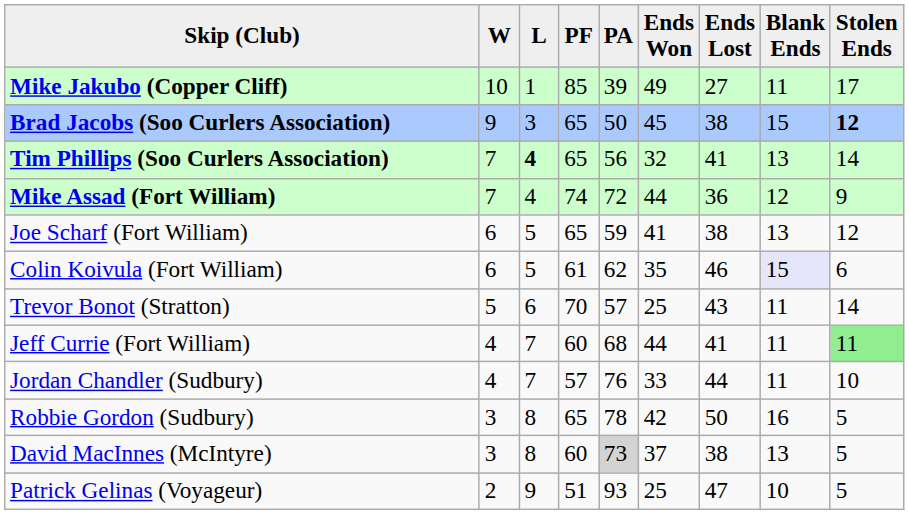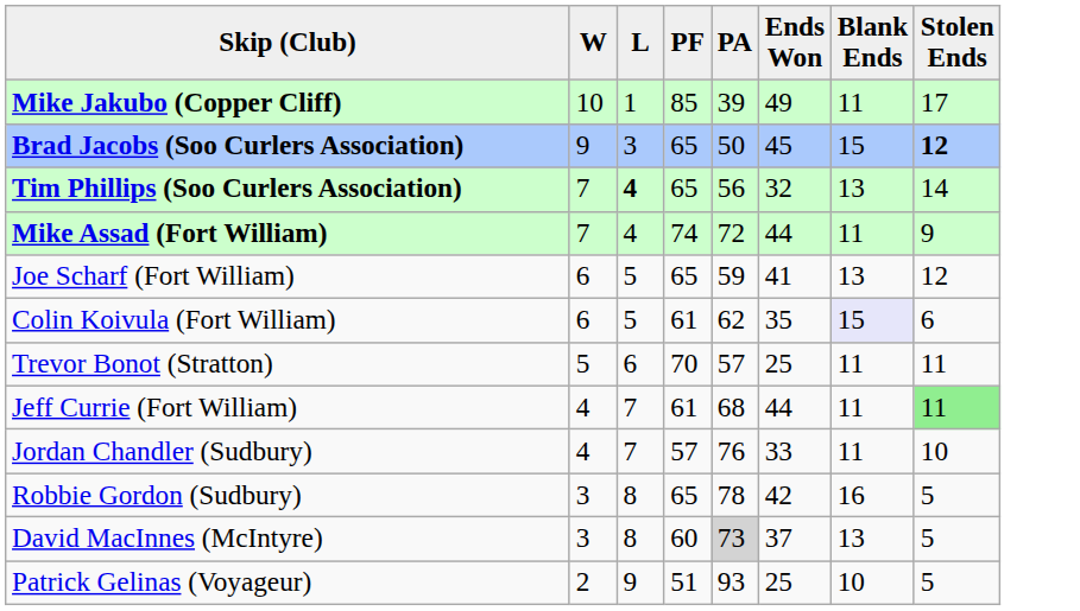- column: Ends Lost | 27 | 38 | 41 | 36 | 38 | 46 | 43 | 41 | 44 | 50 | 38 | 47
Mike Assad (Fort William) | Blank Ends: 12 -> 11
Trevor Bonot (Stratton) | Stolen Ends: 14 -> 11
Jeff Currie (Fort William) | PF: 60 -> 61
